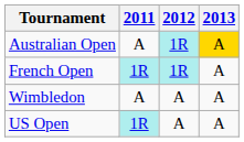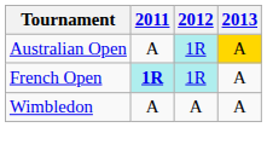French Open | 2011: normal -> bold
- row: US Open | 1R | A | A
